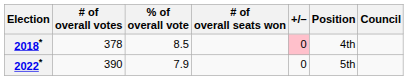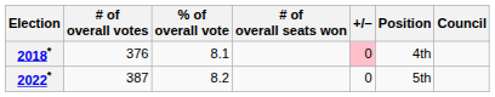2018* | # of overall votes: 378 -> 376
2018* | % of overall vote: 8.5 -> 8.1
2022* | # of overall votes: 390 -> 387
2022* | % of overall vote: 7.9 -> 8.2
